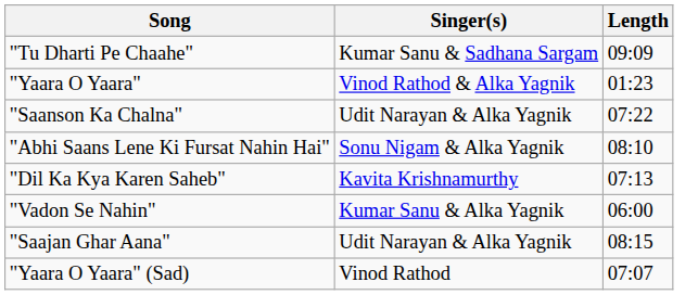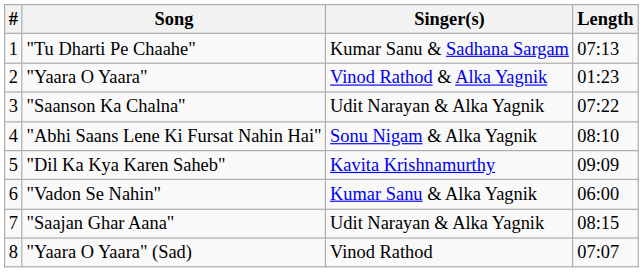+ column: # | 1 | 2 | 3 | 4 | 5 | 6 | 7 | 8
"Tu Dharti Pe Chaahe" | Length: 09:09 -> 07:13
"Dil Ka Kya Karen Saheb" | Length: 07:13 -> 09:09
